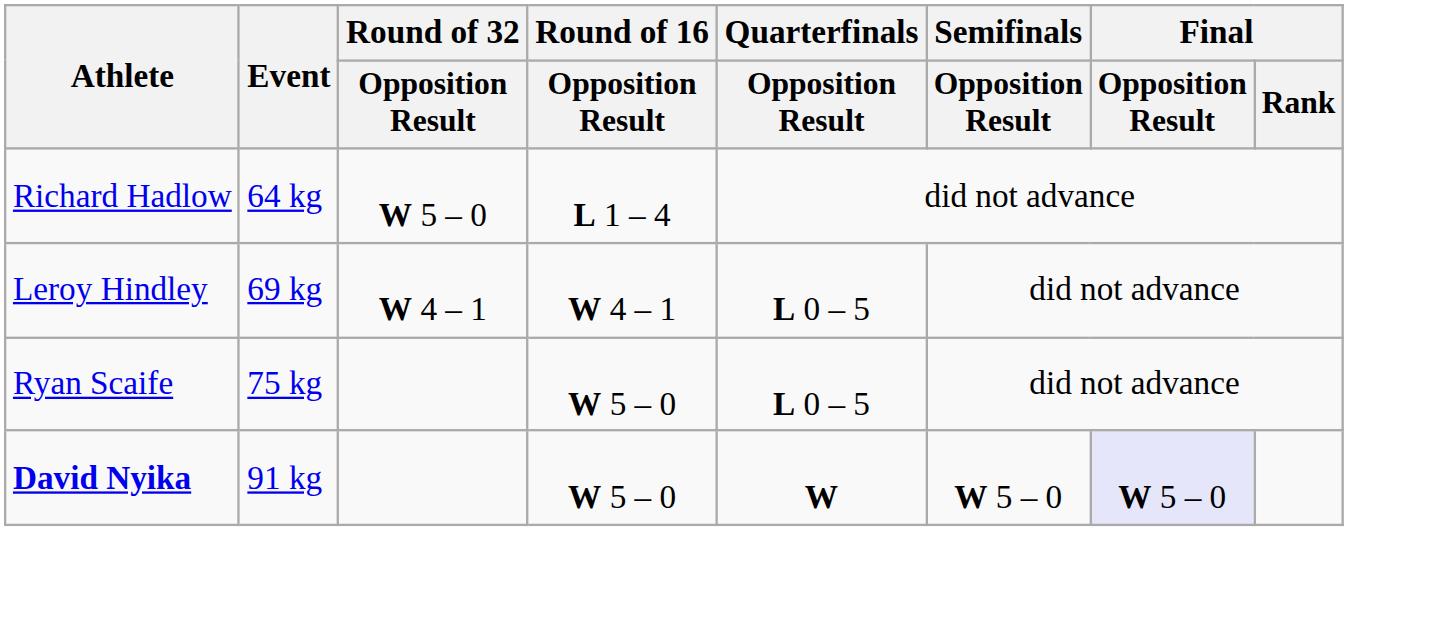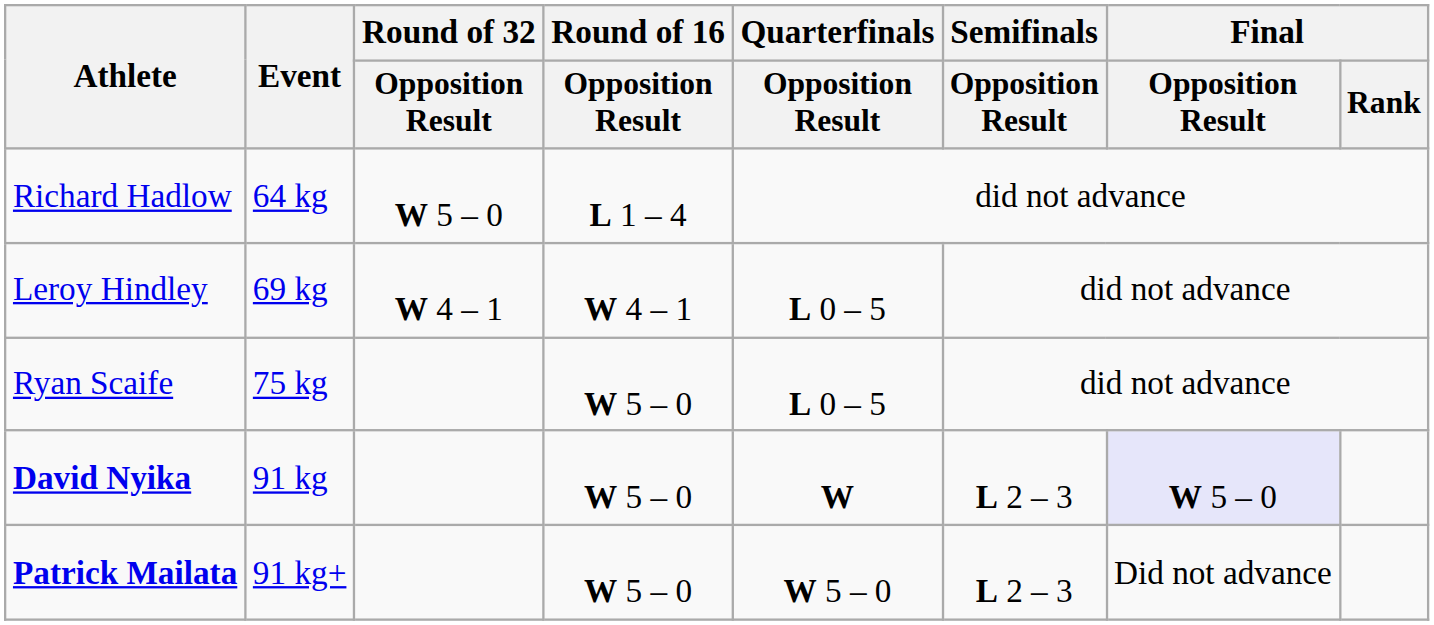David Nyika | Semifinals / Opposition Result: W 5 – 0 -> L 2 – 3
+ row: Patrick Mailata | 91 kg+ | W 5 – 0 | W 5 – 0 | L 2 – 3 | Did not advance
